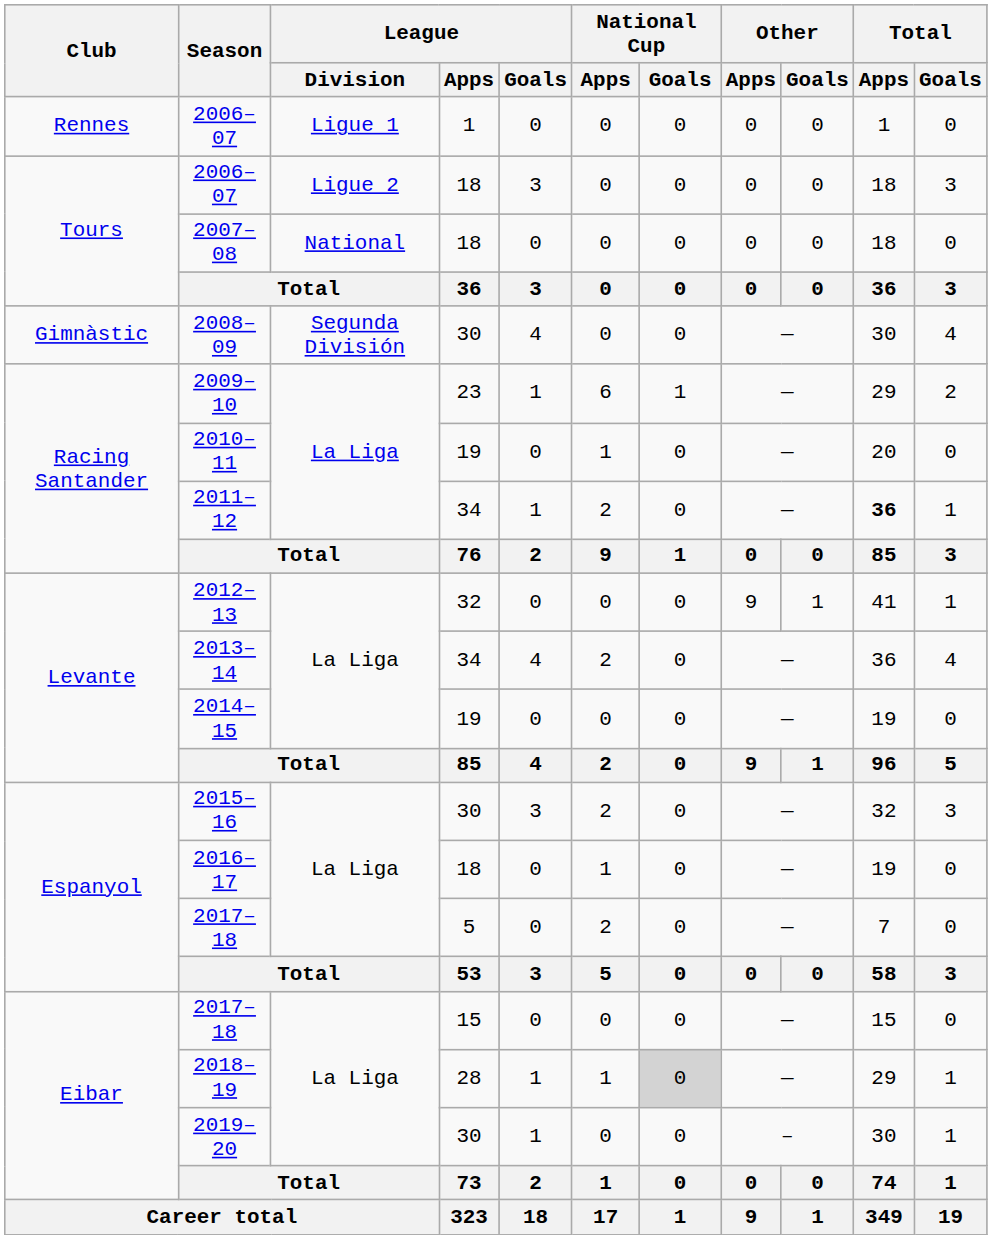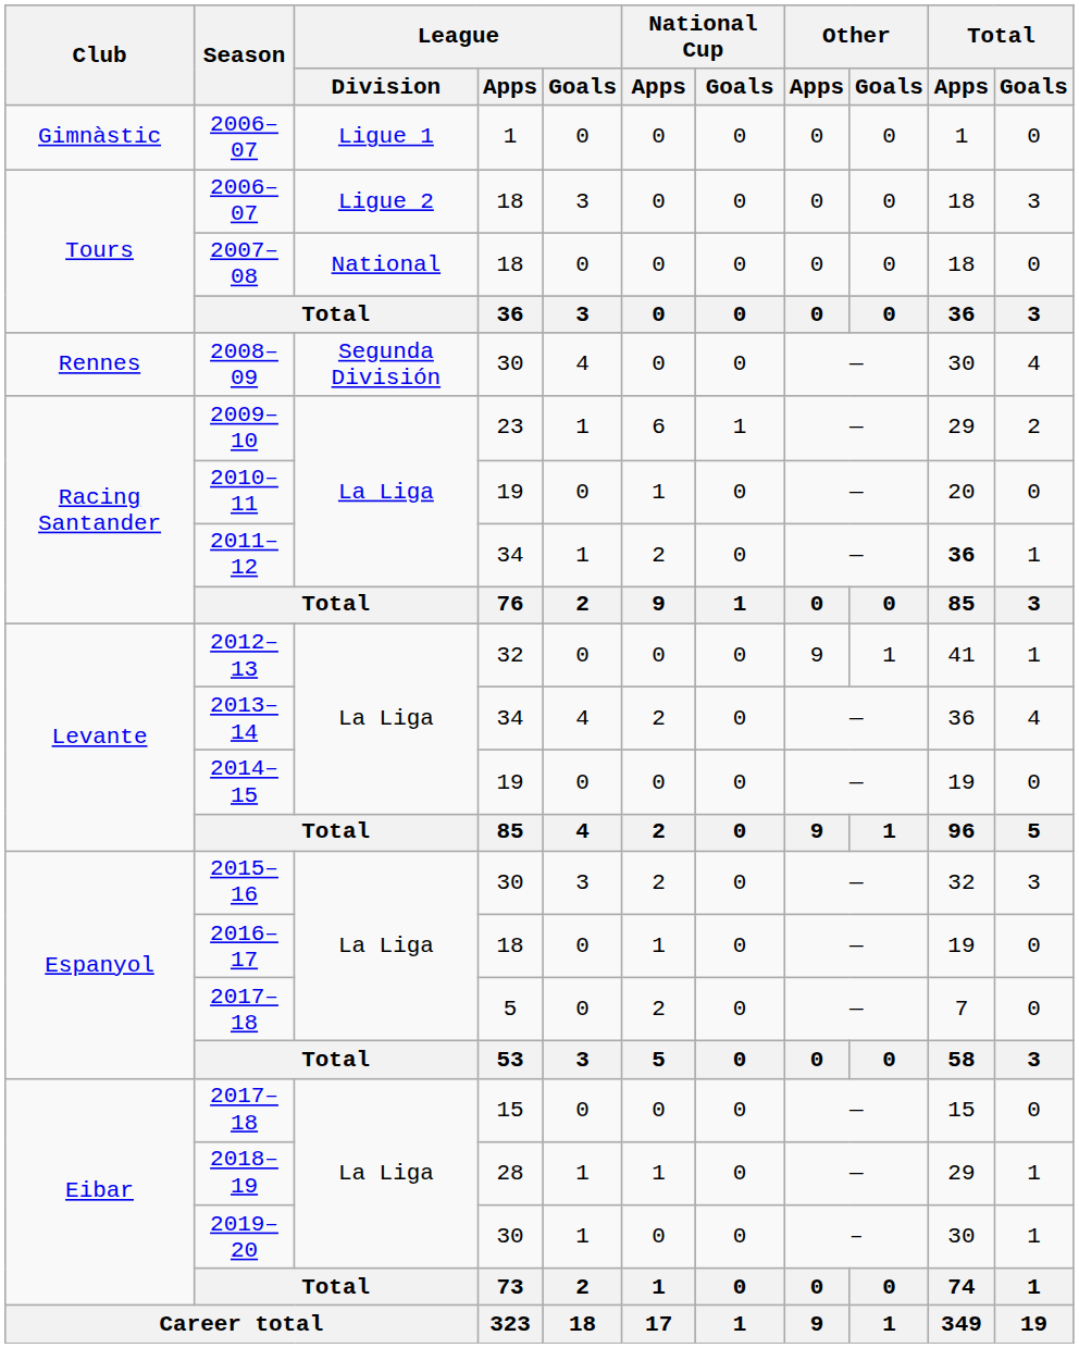2006–07 / 1 | Club: Rennes -> Gimnàstic
2008–09 | Club: Gimnàstic -> Rennes
2018–19 | National Cup / Goals: lightgrey background -> no background
